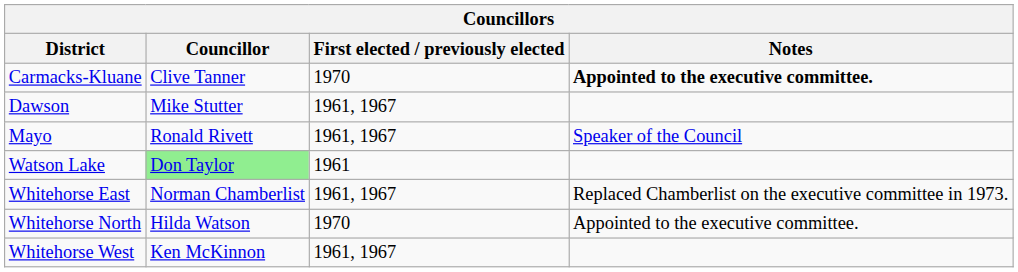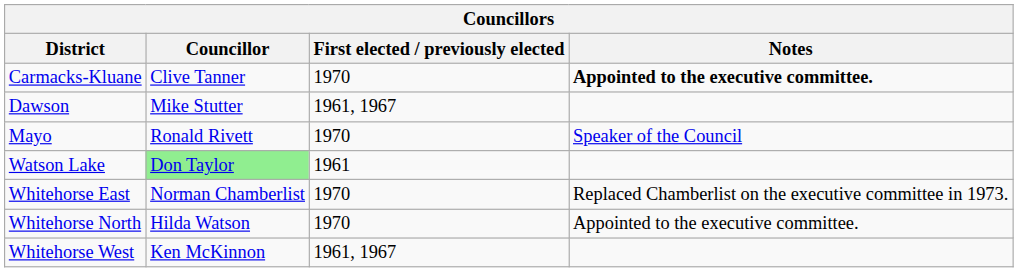Mayo | First elected / previously elected: 1961, 1967 -> 1970
Whitehorse East | First elected / previously elected: 1961, 1967 -> 1970
